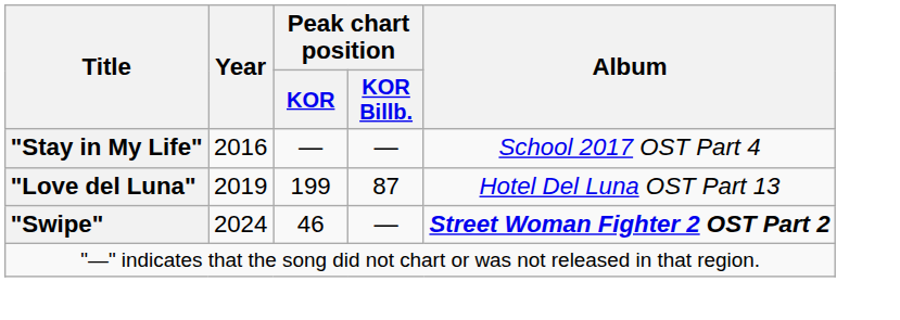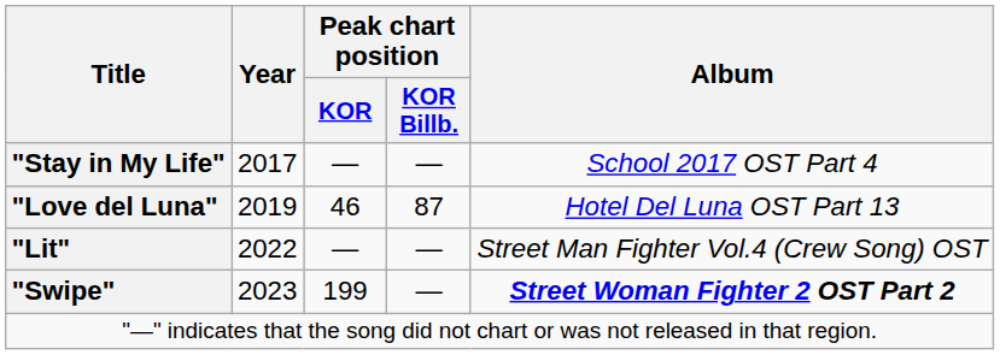"Stay in My Life" | Year: 2016 -> 2017
"Love del Luna" | Peak chart position / KOR: 199 -> 46
+ row: "Lit" | 2022 | — | — | Street Man Fighter Vol.4 (Crew Song) OST
"Swipe" | Year: 2024 -> 2023
"Swipe" | Peak chart position / KOR: 46 -> 199
